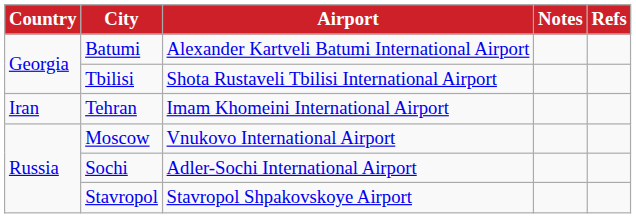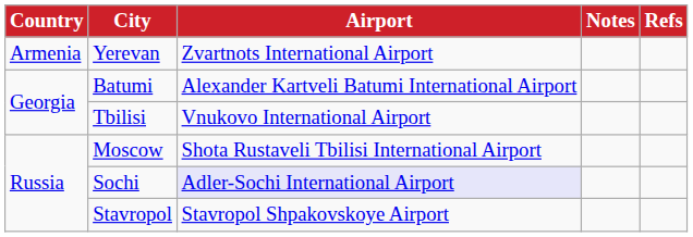+ row: Armenia | Yerevan | Zvartnots International Airport
Tbilisi | Airport: Shota Rustaveli Tbilisi International Airport -> Vnukovo International Airport
- row: Iran | Tehran | Imam Khomeini International Airport
Moscow | Airport: Vnukovo International Airport -> Shota Rustaveli Tbilisi International Airport
Sochi | Airport: no background -> lavender background
